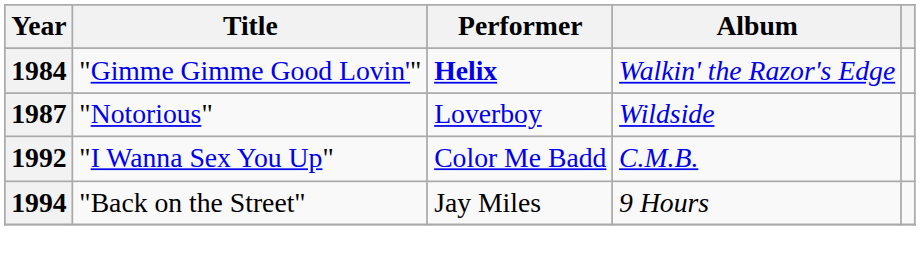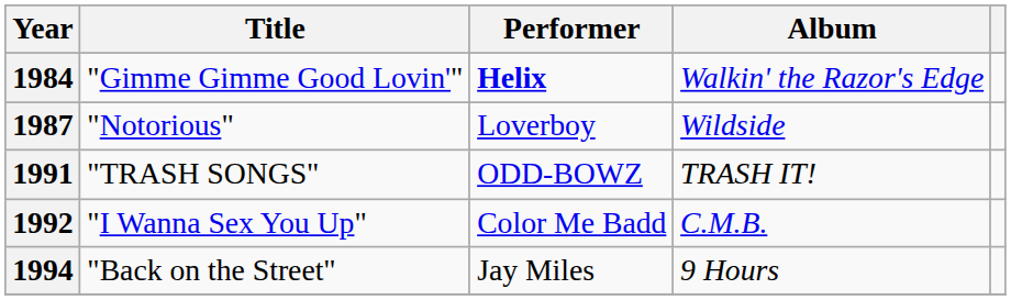+ row: 1991 | "TRASH SONGS" | ODD-BOWZ | TRASH IT!
